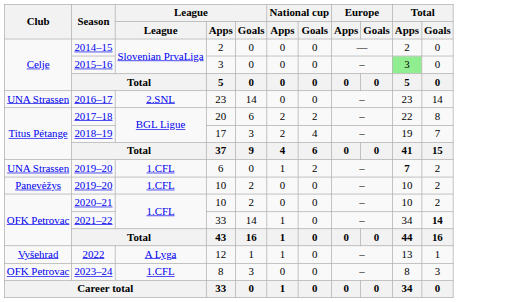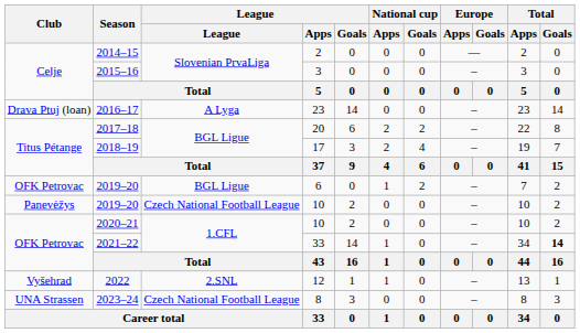2015–16 | Total / Apps: lightgreen background -> no background
2016–17 | Club: UNA Strassen -> Drava Ptuj (loan)
2016–17 | League: 2.SNL -> A Lyga
2019–20 / 6 | Club: UNA Strassen -> OFK Petrovac
2019–20 / 6 | League: 1.CFL -> BGL Ligue
2019–20 / 6 | Total / Apps: bold -> normal
2019–20 / 10 | League: 1.CFL -> Czech National Football League
2022 | League: A Lyga -> 2.SNL
2023–24 | Club: OFK Petrovac -> UNA Strassen
2023–24 | League: 1.CFL -> Czech National Football League
